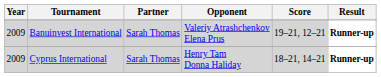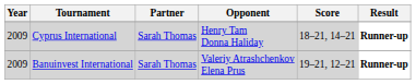rows swapped: Cyprus International <-> Banuinvest International
